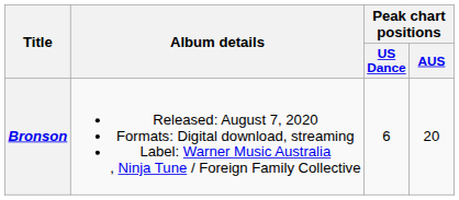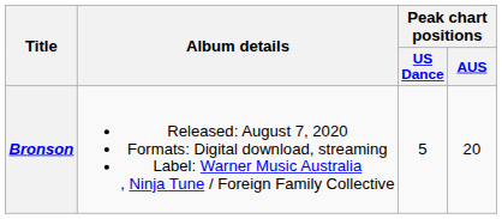Bronson | Peak chart positions / US Dance: 6 -> 5
